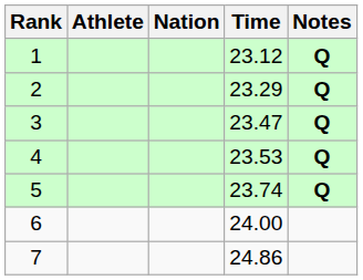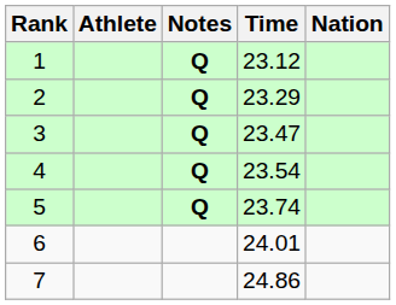columns swapped: Nation <-> Notes
4 | Time: 23.53 -> 23.54
6 | Time: 24.00 -> 24.01
